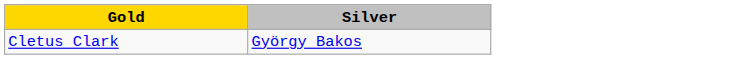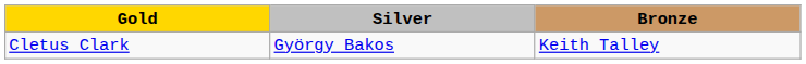+ column: Bronze | Keith Talley
